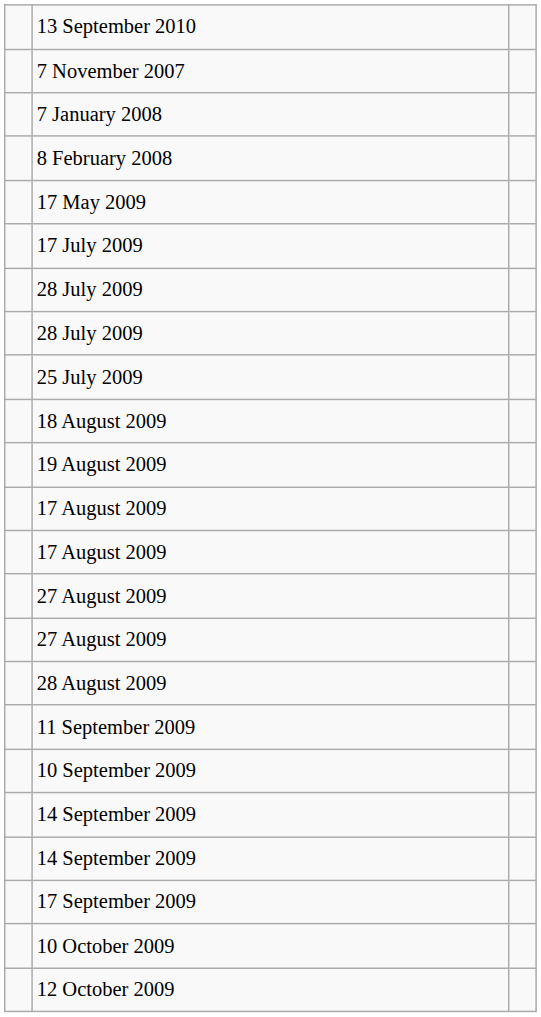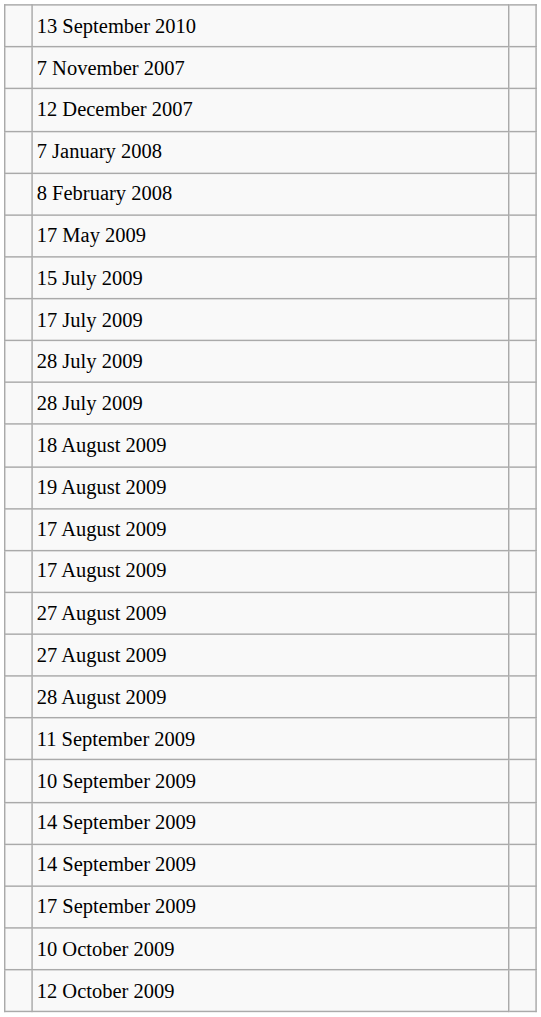+ row: 12 December 2007
+ row: 15 July 2009
- row: 25 July 2009
